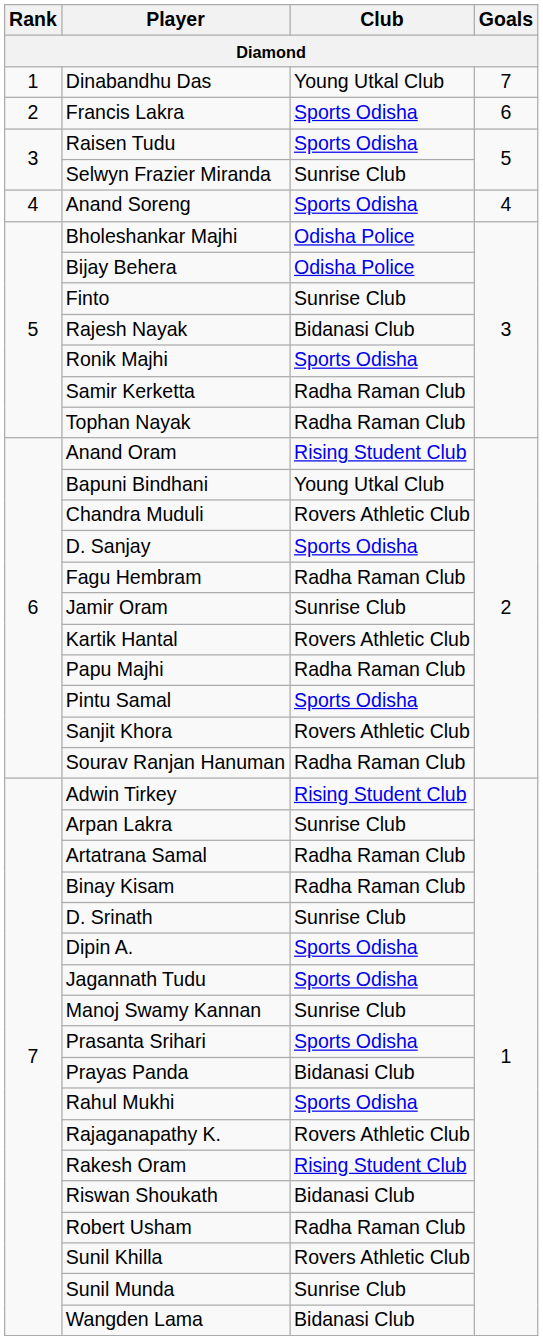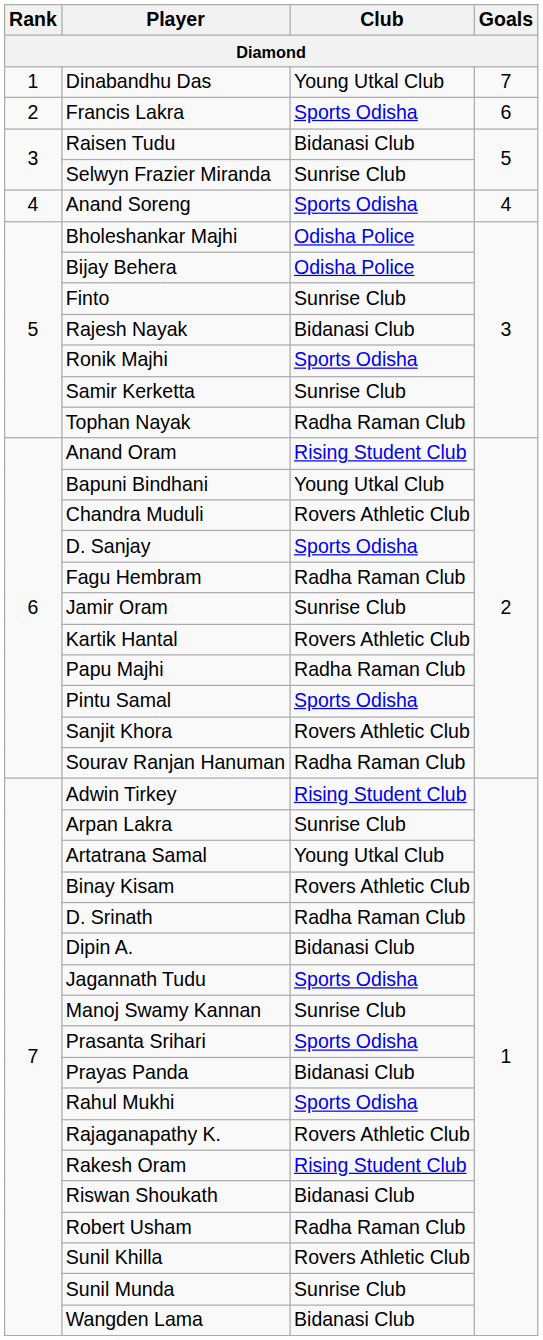Raisen Tudu | Club: Sports Odisha -> Bidanasi Club
Samir Kerketta | Club: Radha Raman Club -> Sunrise Club
Artatrana Samal | Club: Radha Raman Club -> Young Utkal Club
Binay Kisam | Club: Radha Raman Club -> Rovers Athletic Club
D. Srinath | Club: Sunrise Club -> Radha Raman Club
Dipin A. | Club: Sports Odisha -> Bidanasi Club
